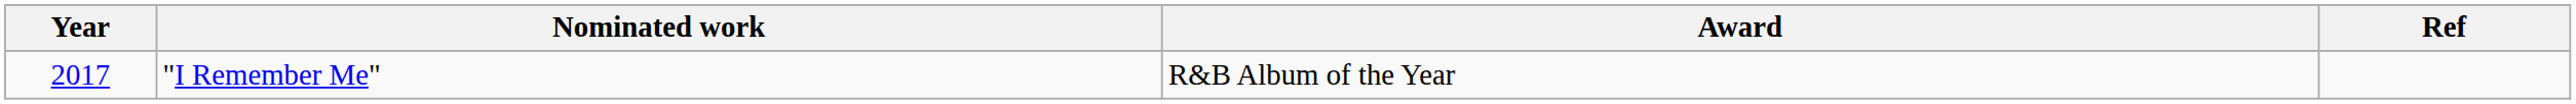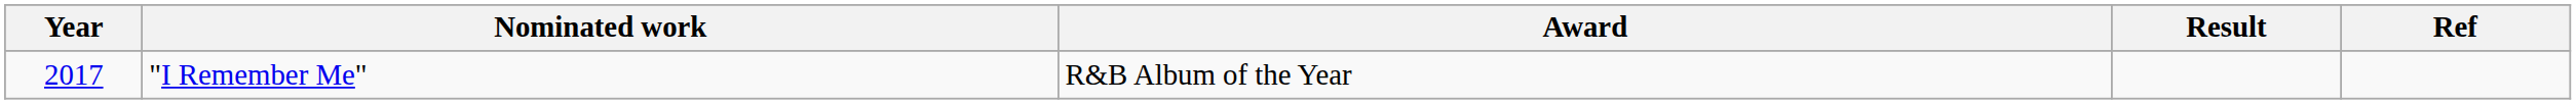+ column: Result
